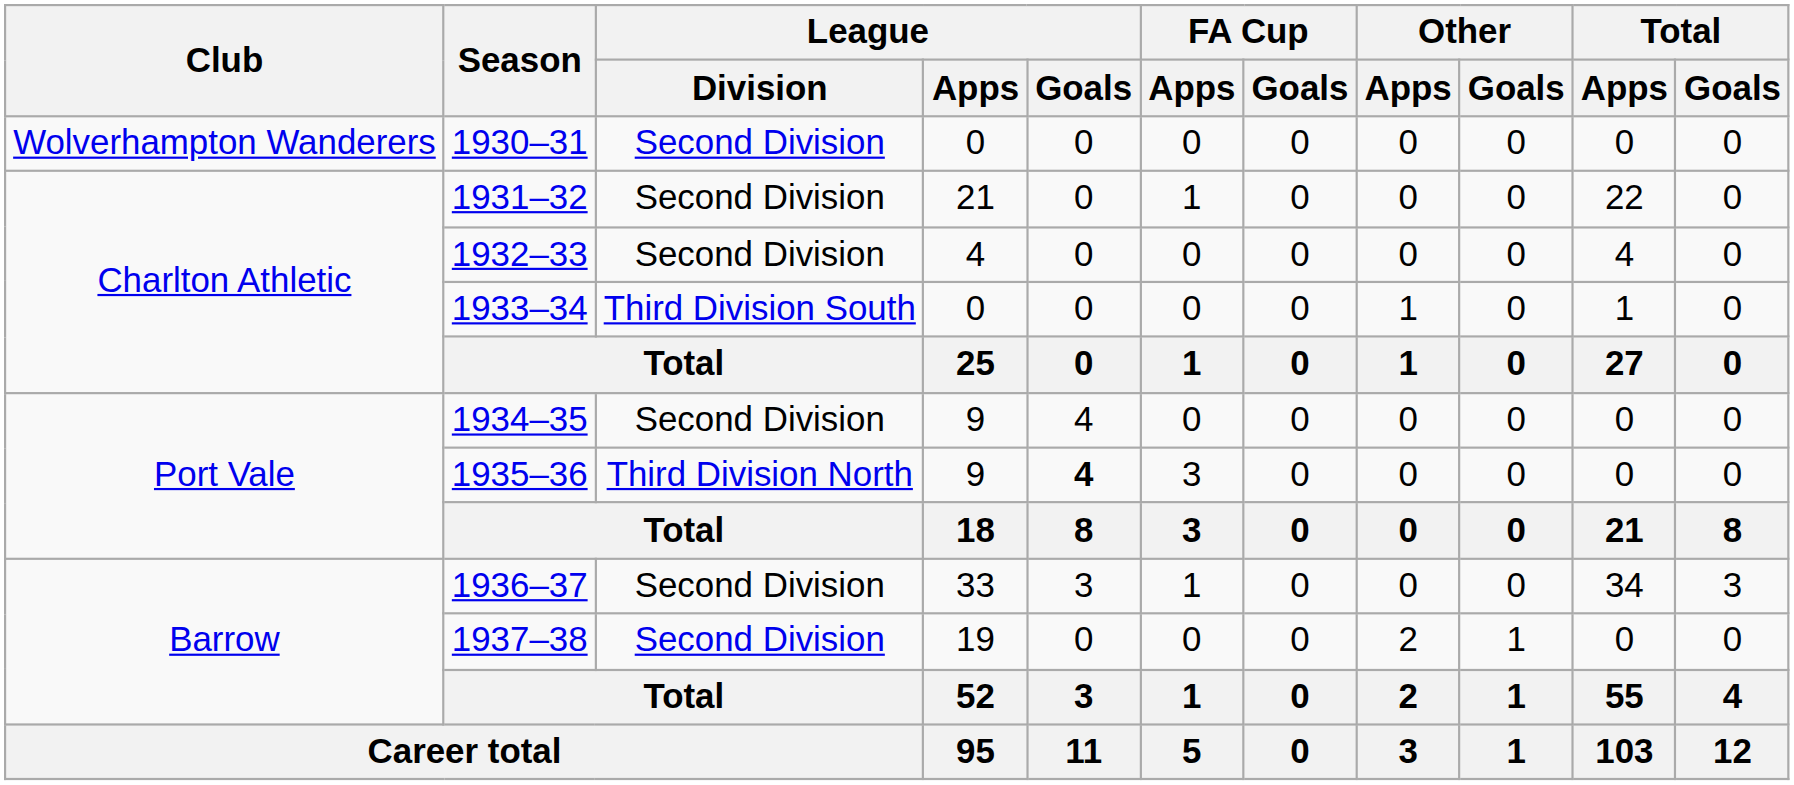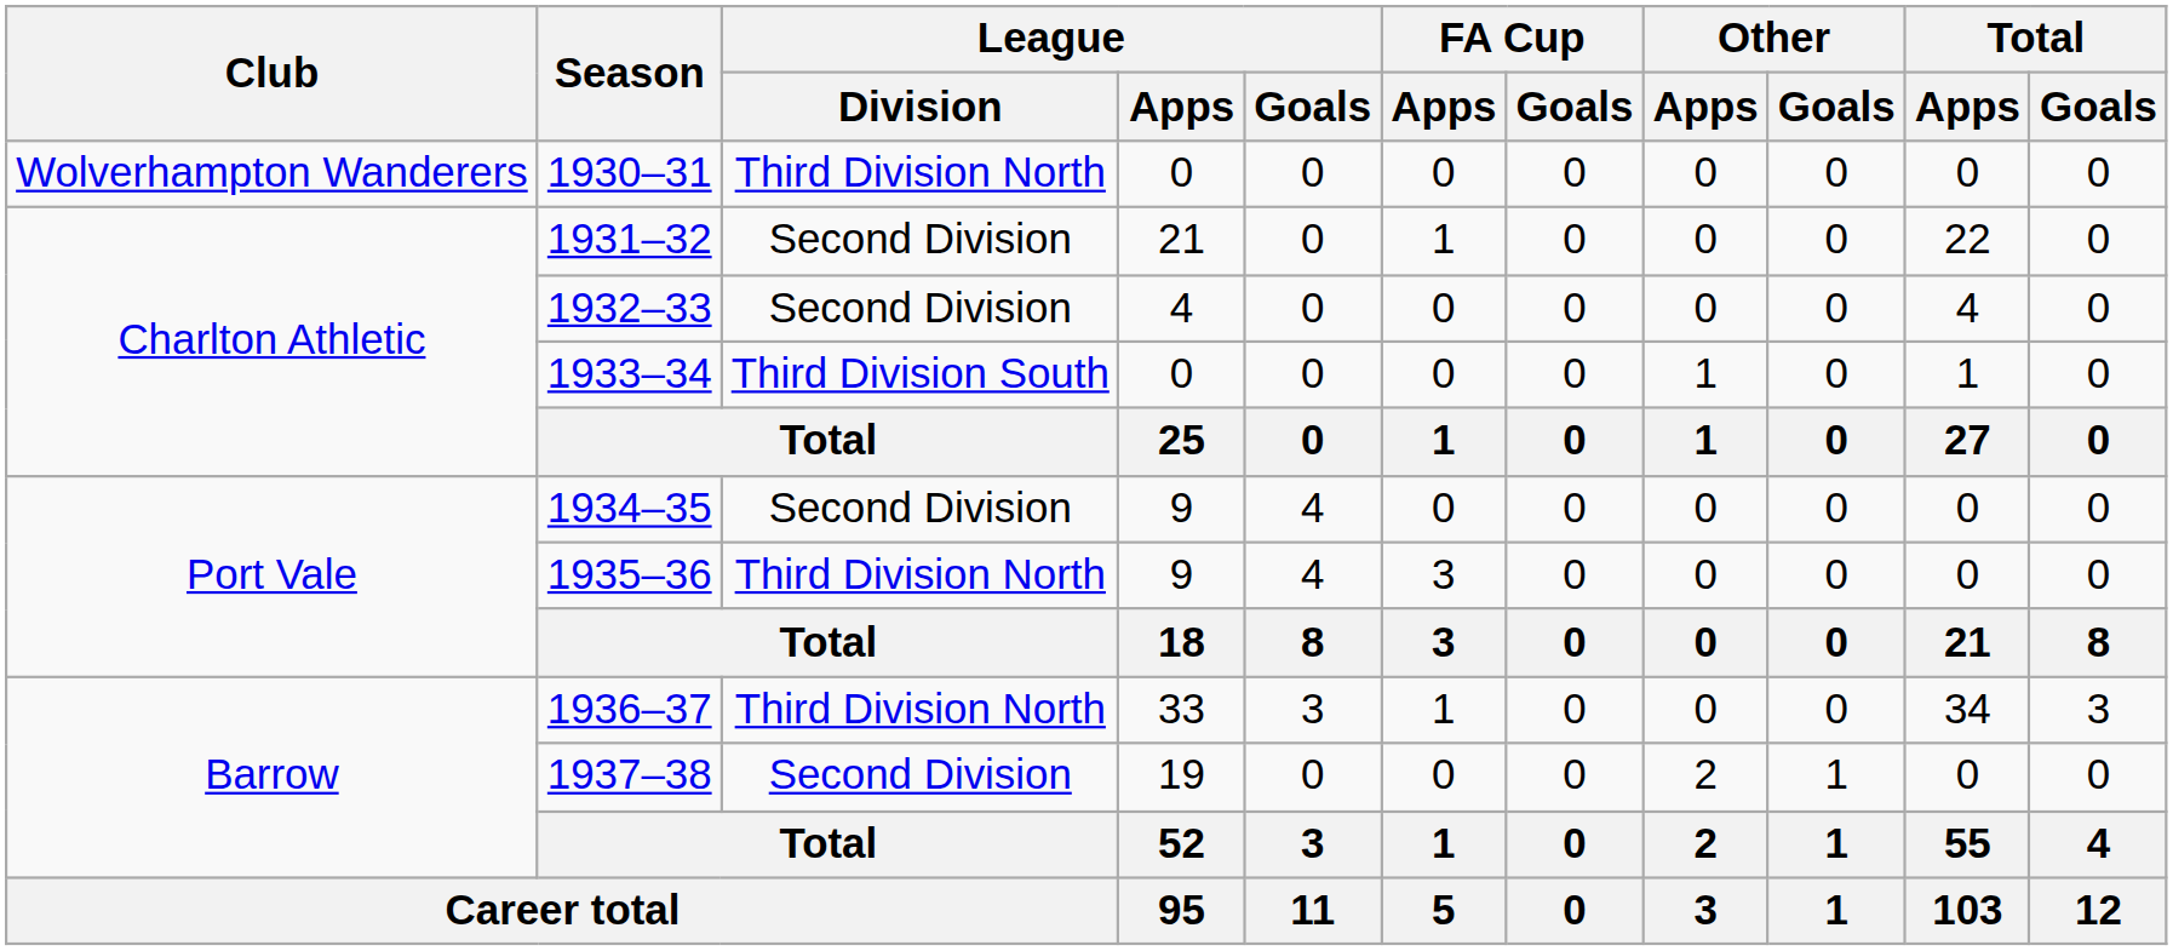1930–31 | League / Division: Second Division -> Third Division North
1935–36 | League / Goals: bold -> normal
1936–37 | League / Division: Second Division -> Third Division North
